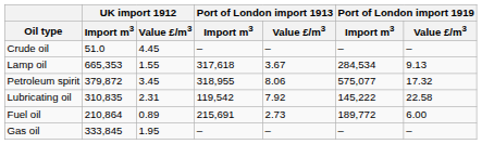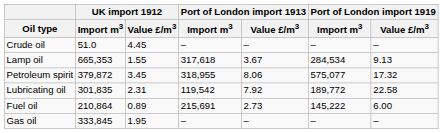Lubricating oil | UK import 1912 / Import m3: 310,835 -> 301,835
Lubricating oil | Port of London import 1919 / Import m3: 145,222 -> 189,772
Fuel oil | Port of London import 1919 / Import m3: 189,772 -> 145,222
